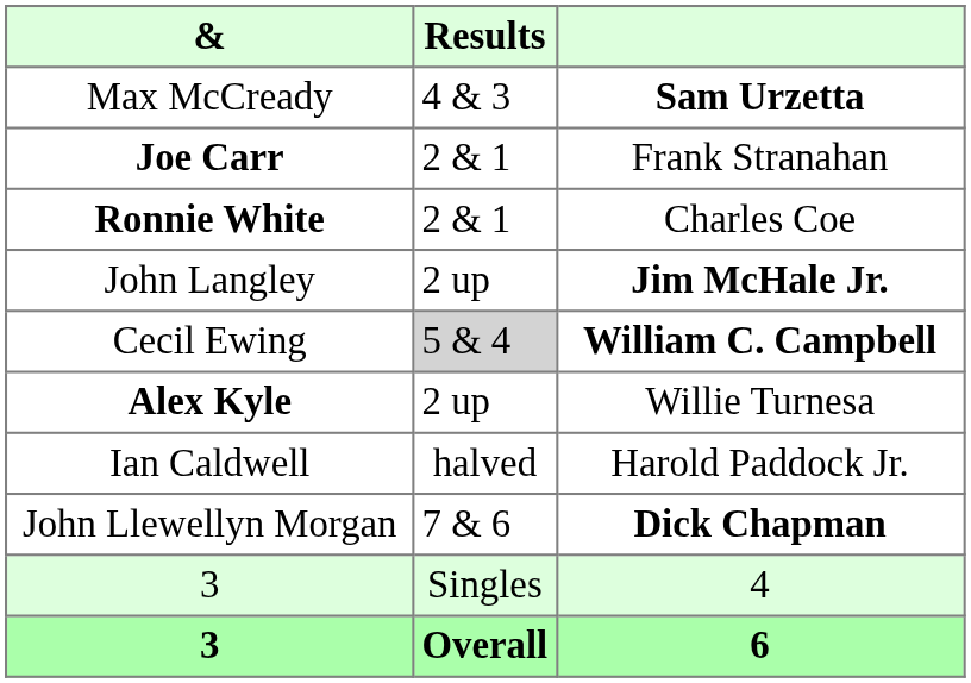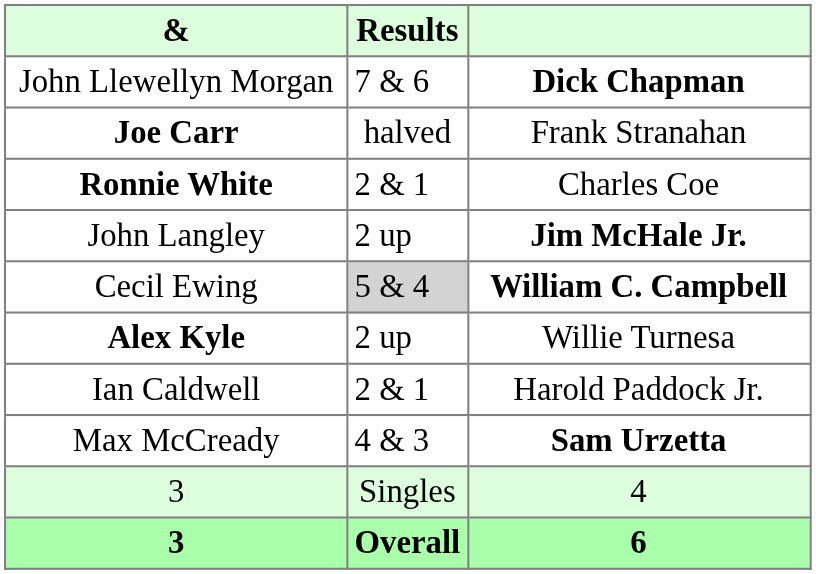rows swapped: Max McCready <-> John Llewellyn Morgan
Joe Carr | Results: 2 & 1 -> halved
Ian Caldwell | Results: halved -> 2 & 1
